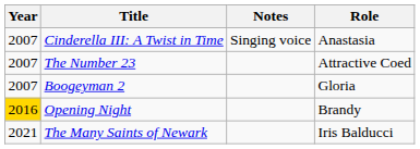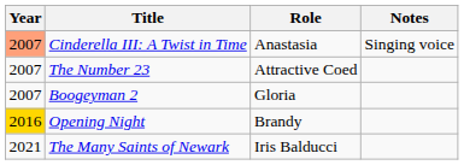columns swapped: Role <-> Notes
Cinderella III: A Twist in Time | Year: no background -> lightsalmon background
